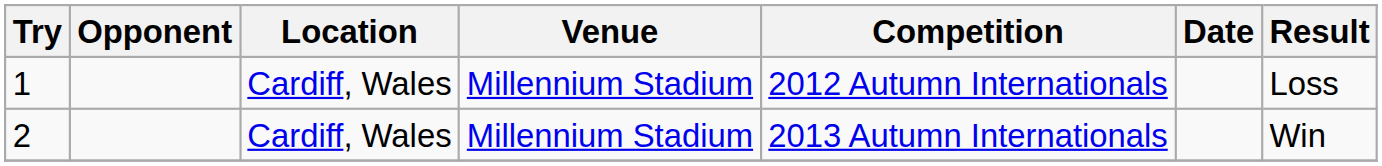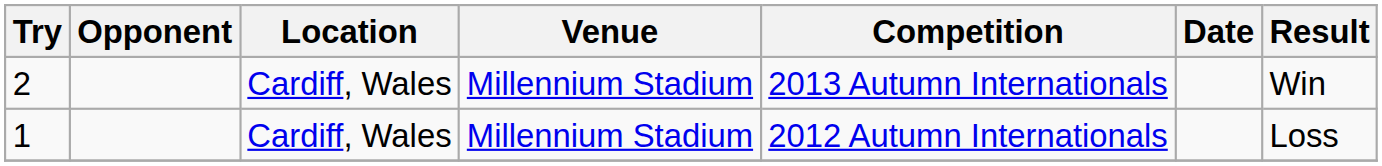rows swapped: 1 <-> 2
